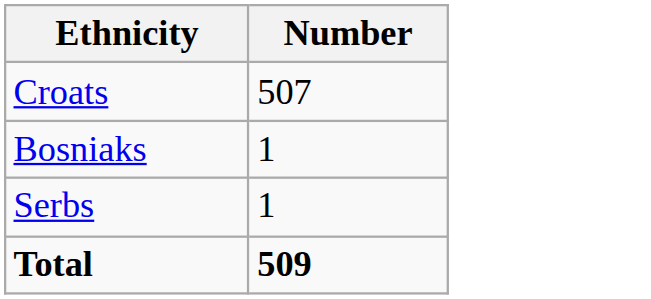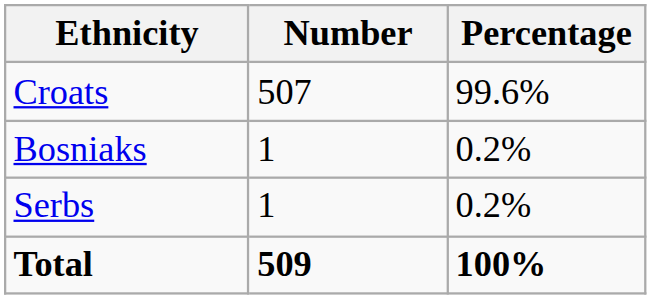+ column: Percentage | 99.6% | 0.2% | 0.2% | 100%
